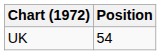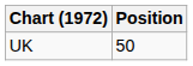UK | Position: 54 -> 50
